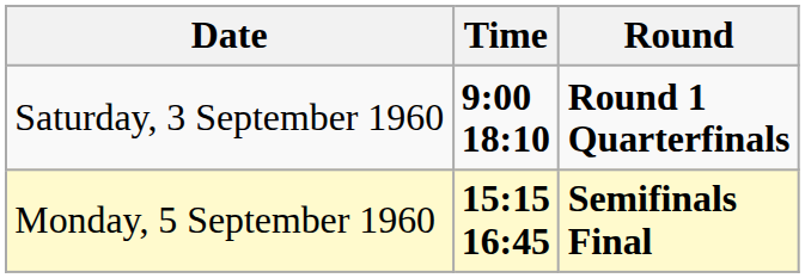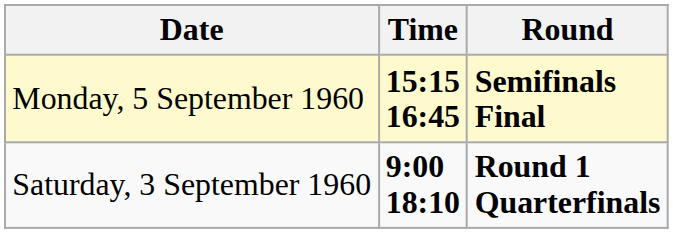rows swapped: Saturday, 3 September 1960 <-> Monday, 5 September 1960
